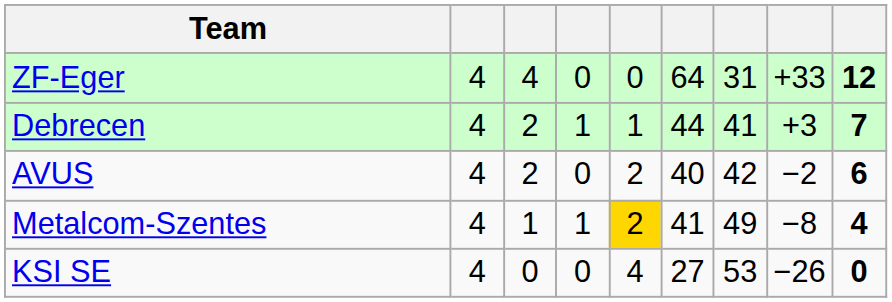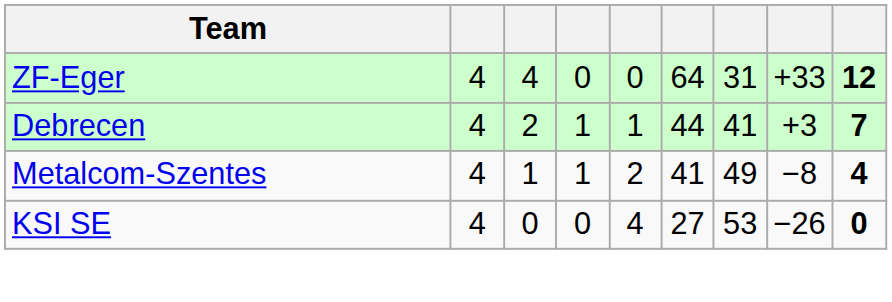- row: AVUS | 4 | 2 | 0 | 2 | 40 | 42 | −2 | 6
Metalcom-Szentes | column 5: gold background -> no background
